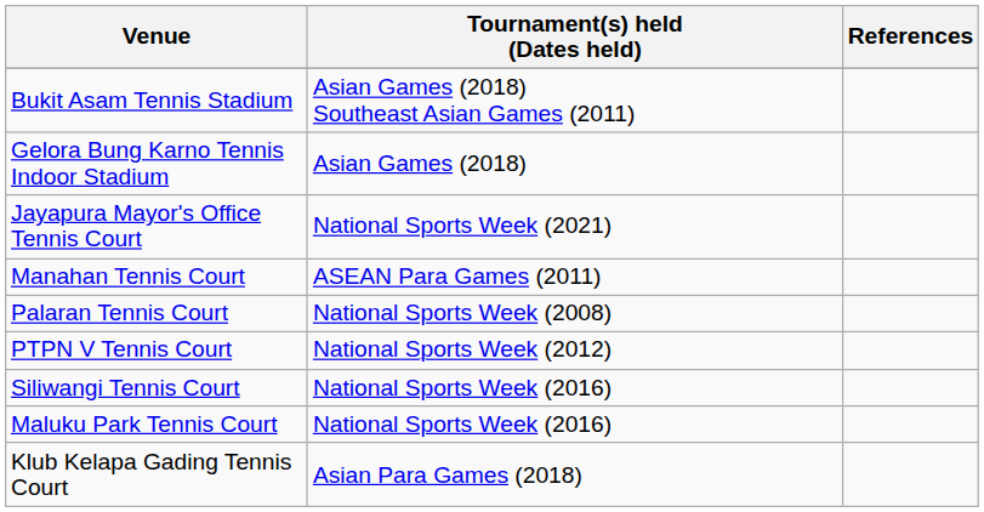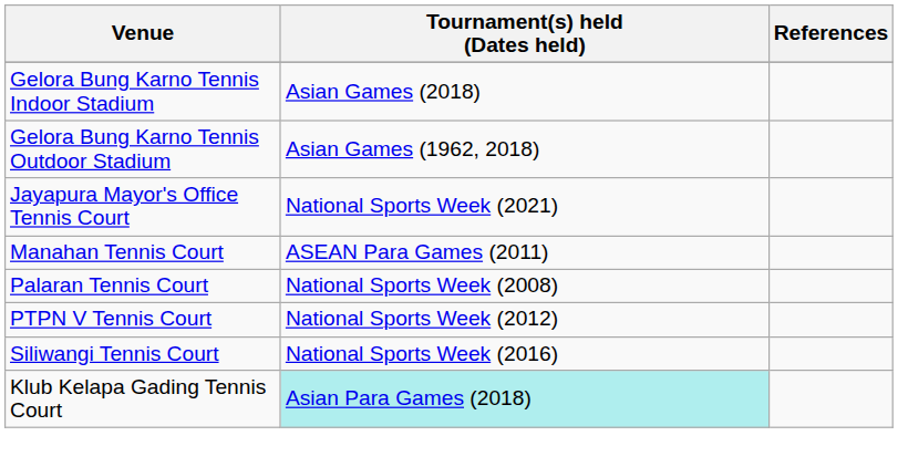- row: Bukit Asam Tennis Stadium | Asian Games (2018) Southeast Asian Games (2011)
+ row: Gelora Bung Karno Tennis Outdoor Stadium | Asian Games (1962, 2018)
- row: Maluku Park Tennis Court | National Sports Week (2016)
Klub Kelapa Gading Tennis Court | Tournament(s) held (Dates held): no background -> paleturquoise background
